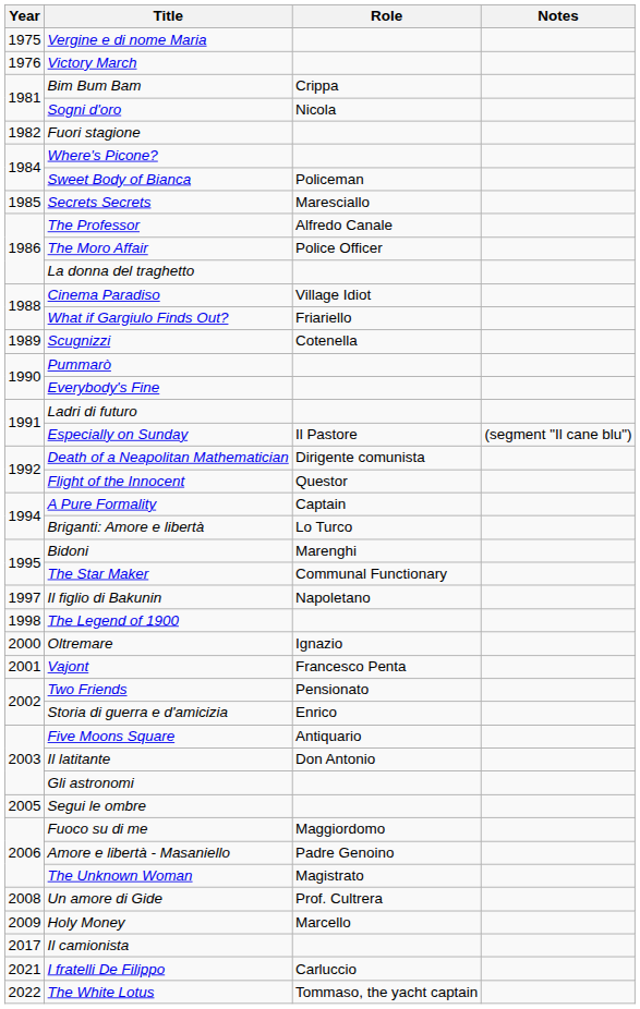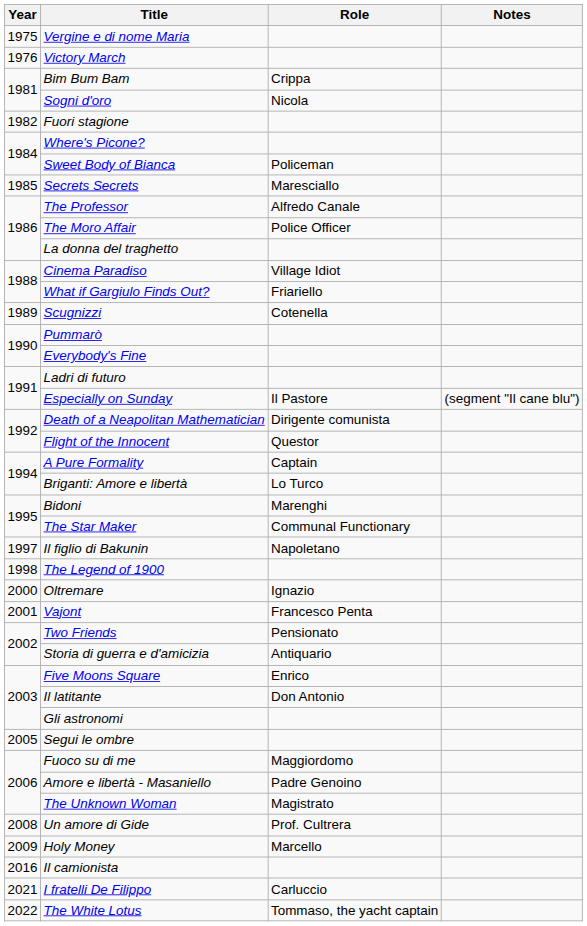Storia di guerra e d'amicizia | Role: Enrico -> Antiquario
Five Moons Square | Role: Antiquario -> Enrico
Il camionista | Year: 2017 -> 2016
